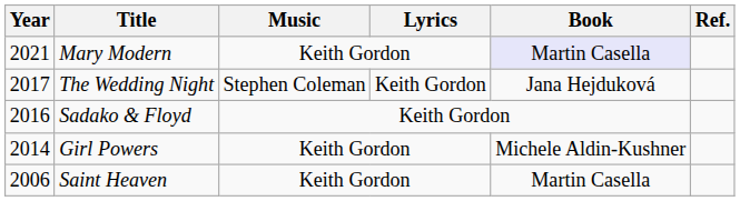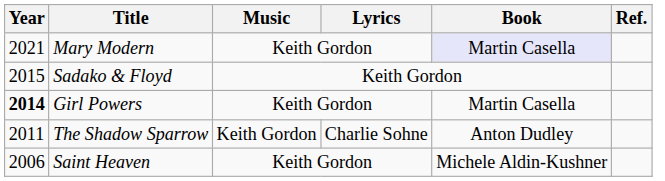- row: 2017 | The Wedding Night | Stephen Coleman | Keith Gordon | Jana Hejduková
Sadako & Floyd | Year: 2016 -> 2015
Girl Powers | Year: normal -> bold
Girl Powers | Book: Michele Aldin-Kushner -> Martin Casella
+ row: 2011 | The Shadow Sparrow | Keith Gordon | Charlie Sohne | Anton Dudley
Saint Heaven | Book: Martin Casella -> Michele Aldin-Kushner
